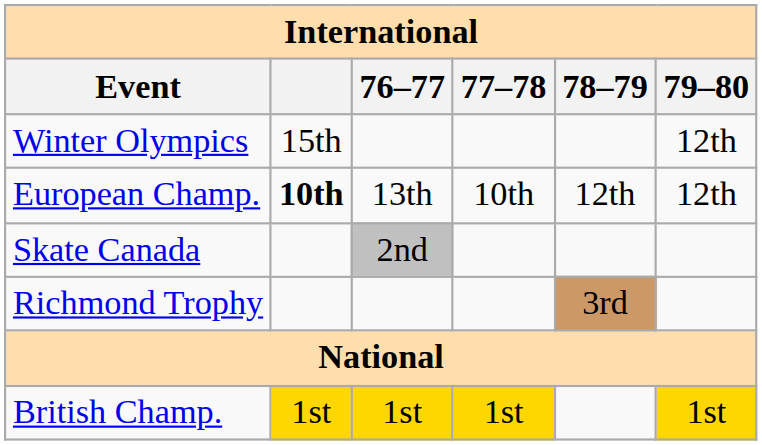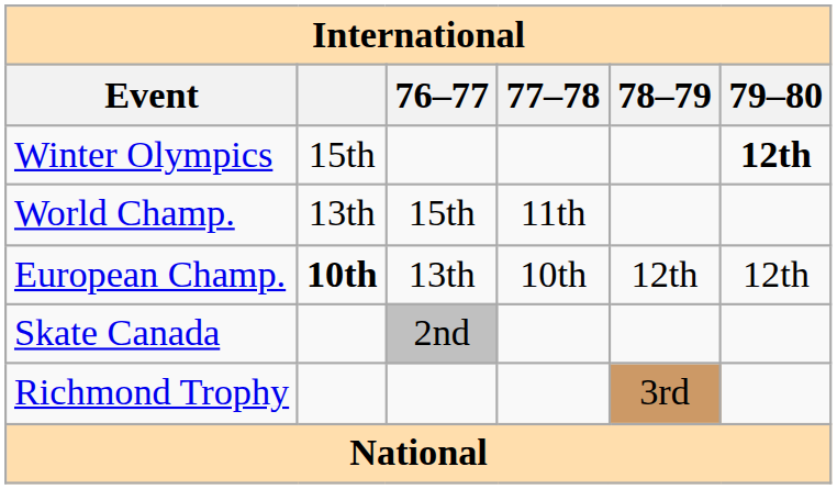Winter Olympics | 79–80: normal -> bold
+ row: World Champ. | 13th | 15th | 11th
- row: British Champ. | 1st | 1st | 1st | 1st
